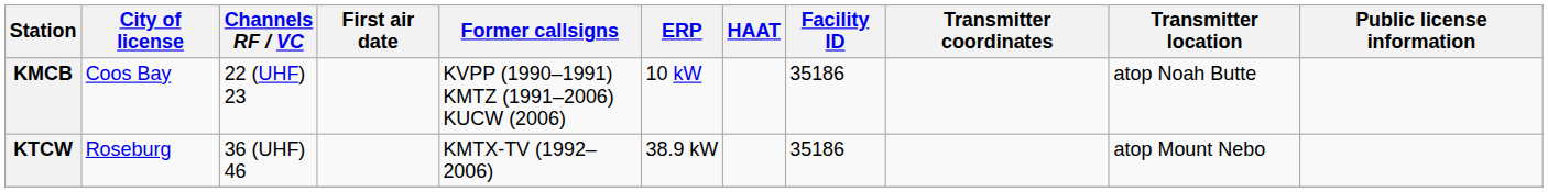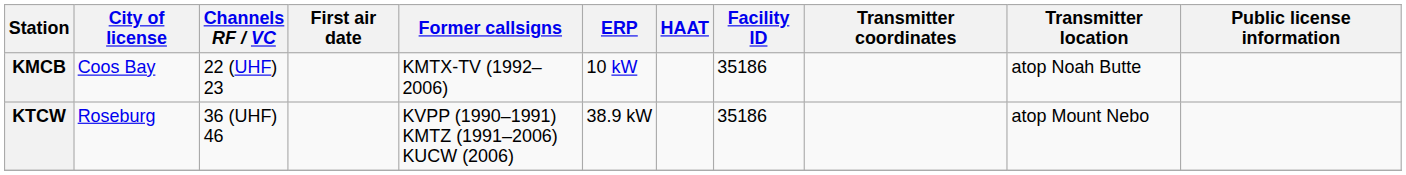KMCB | Former callsigns: KVPP (1990–1991) KMTZ (1991–2006) KUCW (2006) -> KMTX-TV (1992–2006)
KTCW | Former callsigns: KMTX-TV (1992–2006) -> KVPP (1990–1991) KMTZ (1991–2006) KUCW (2006)
